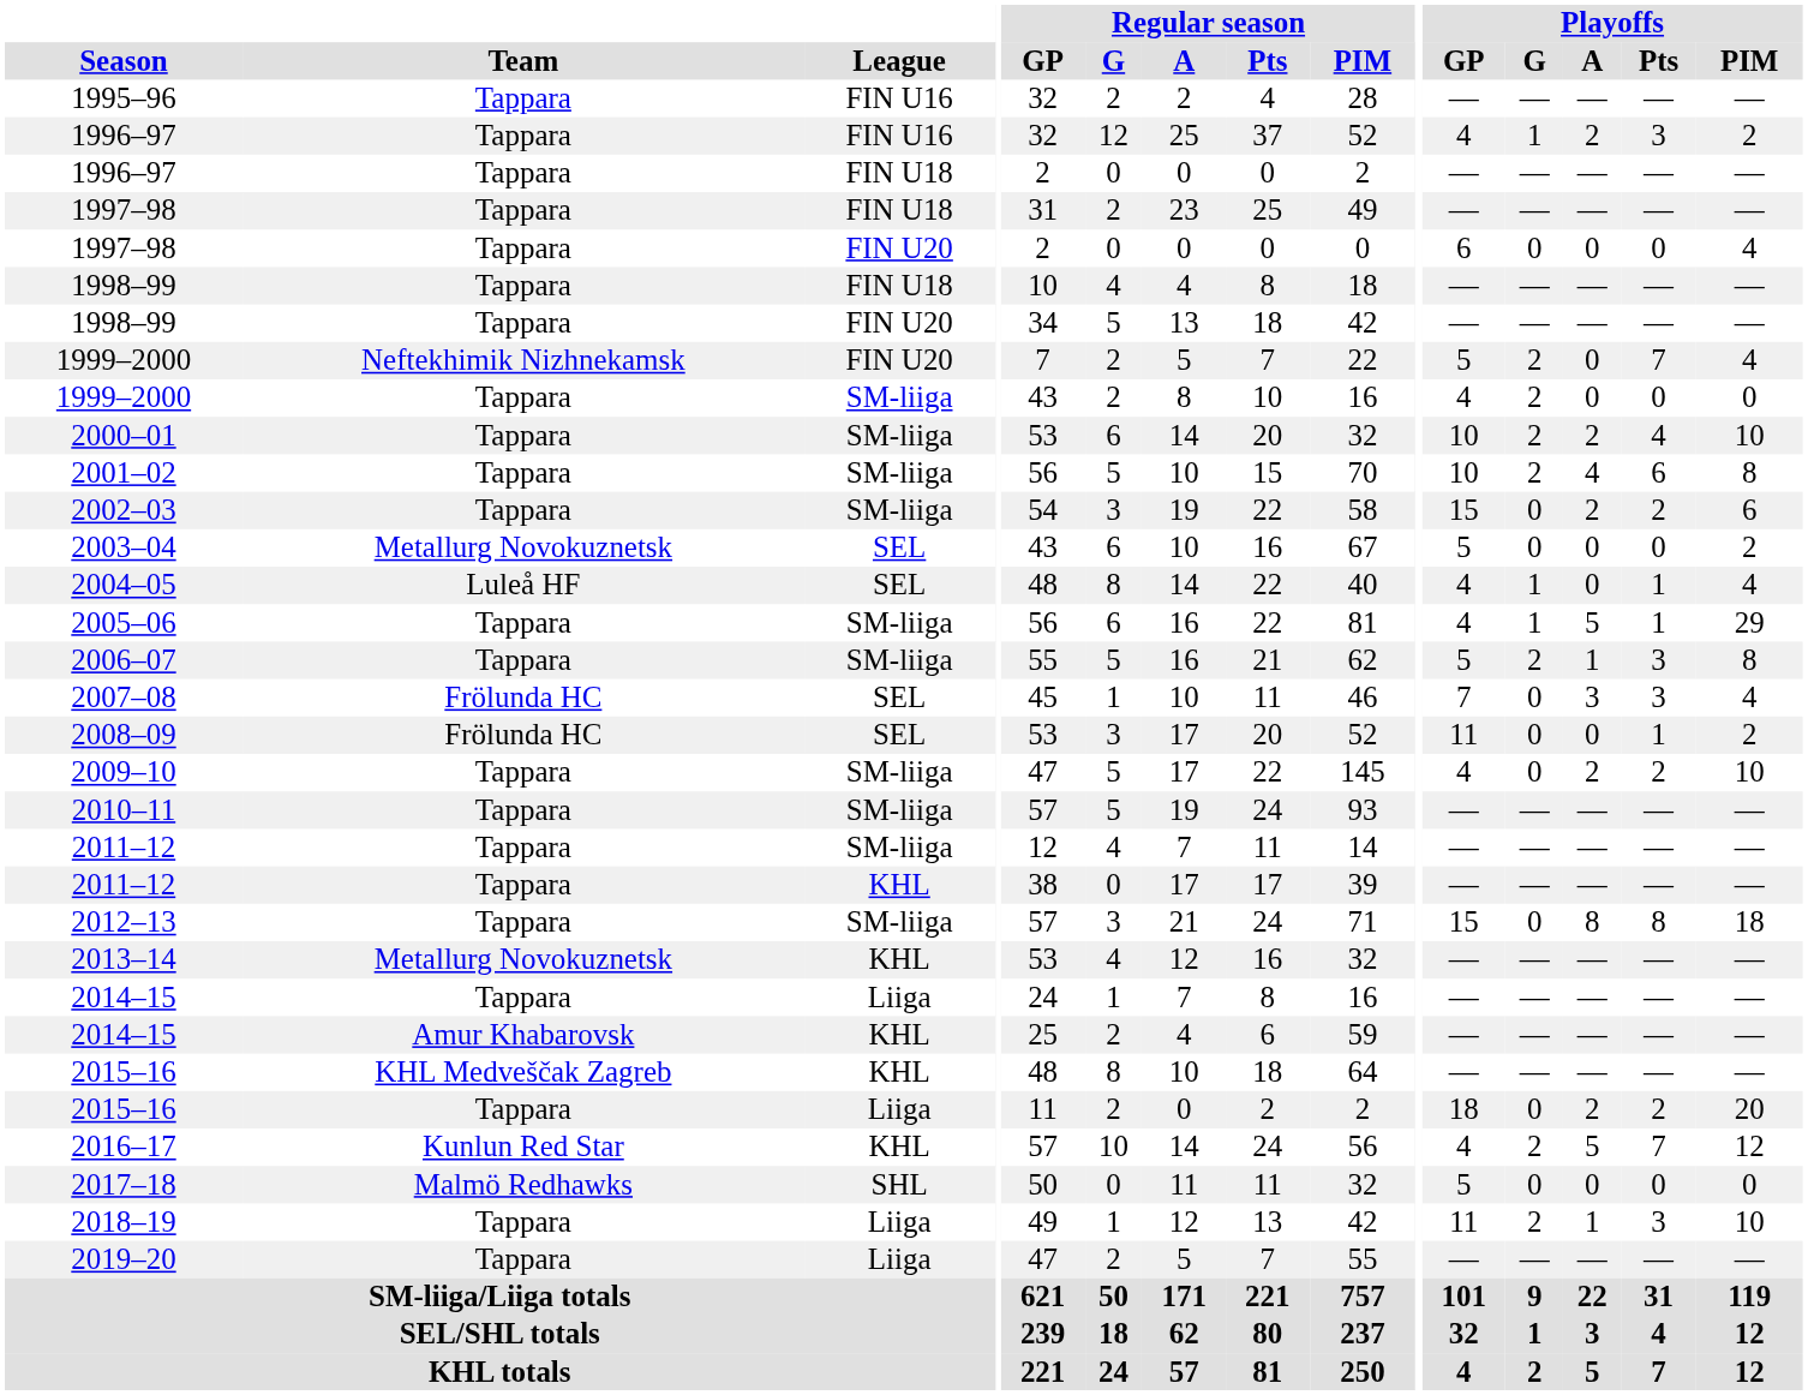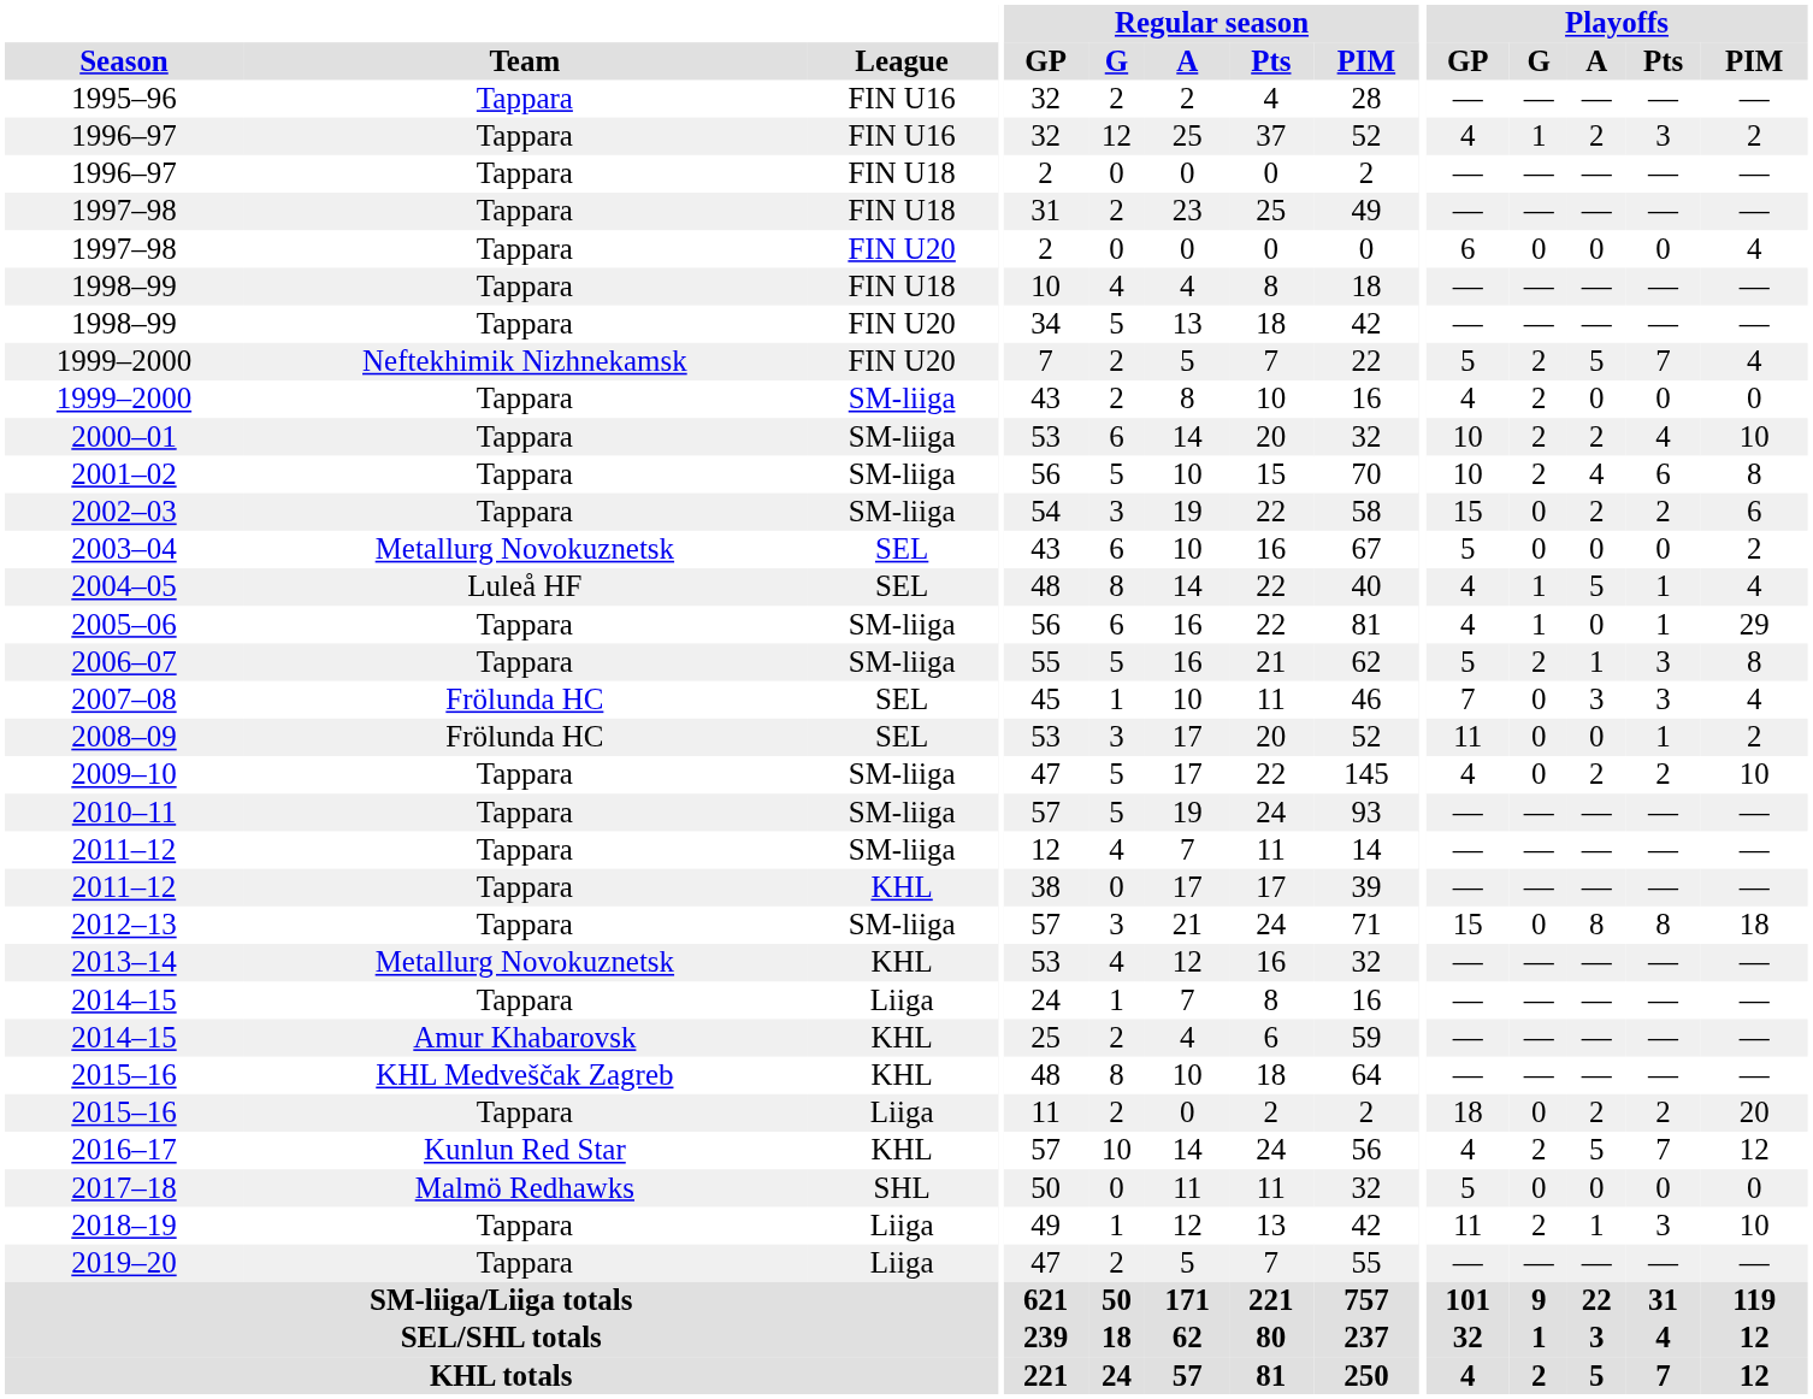1999–2000 / FIN U20 | Playoffs / A: 0 -> 5
2004–05 | Playoffs / A: 0 -> 5
2005–06 | Playoffs / A: 5 -> 0
